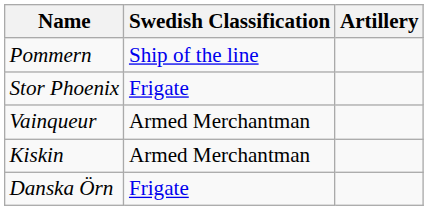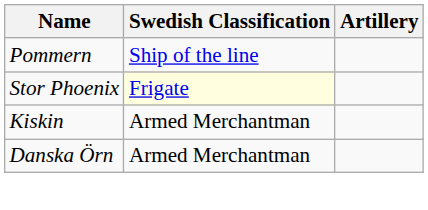Stor Phoenix | Swedish Classification: no background -> lightyellow background
- row: Vainqueur | Armed Merchantman
Danska Örn | Swedish Classification: Frigate -> Armed Merchantman
